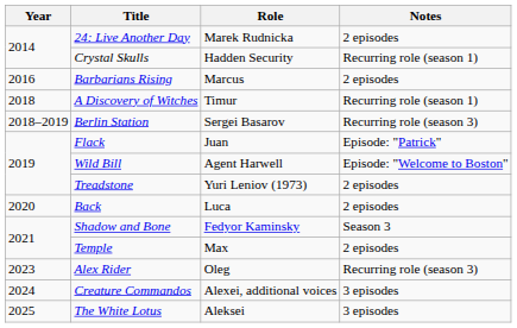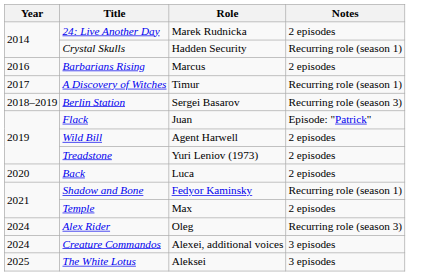A Discovery of Witches | Year: 2018 -> 2017
Wild Bill | Notes: Episode: "Welcome to Boston" -> 2 episodes
Shadow and Bone | Notes: Season 3 -> Recurring role (season 1)
Alex Rider | Year: 2023 -> 2024
